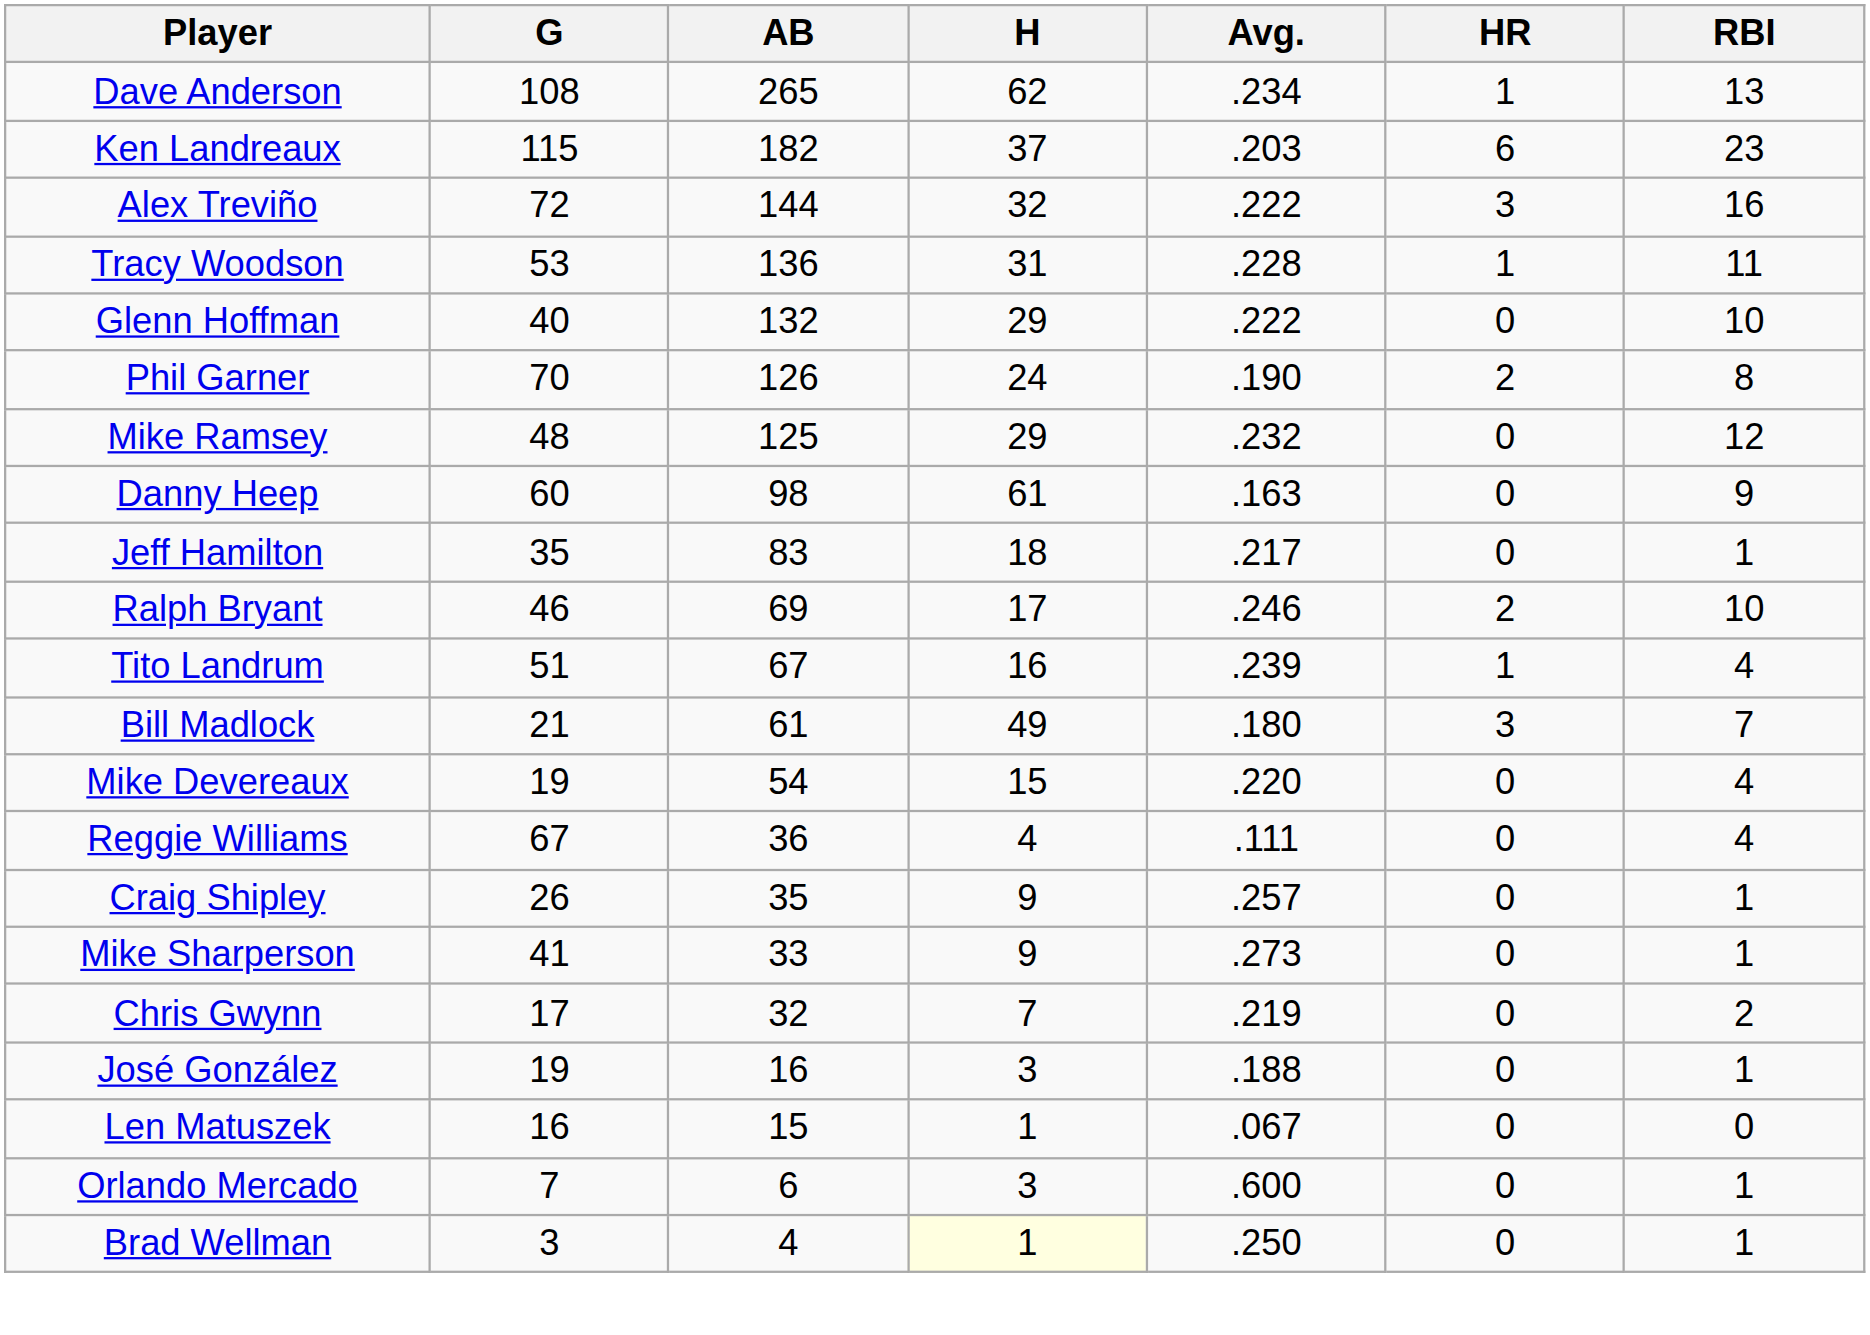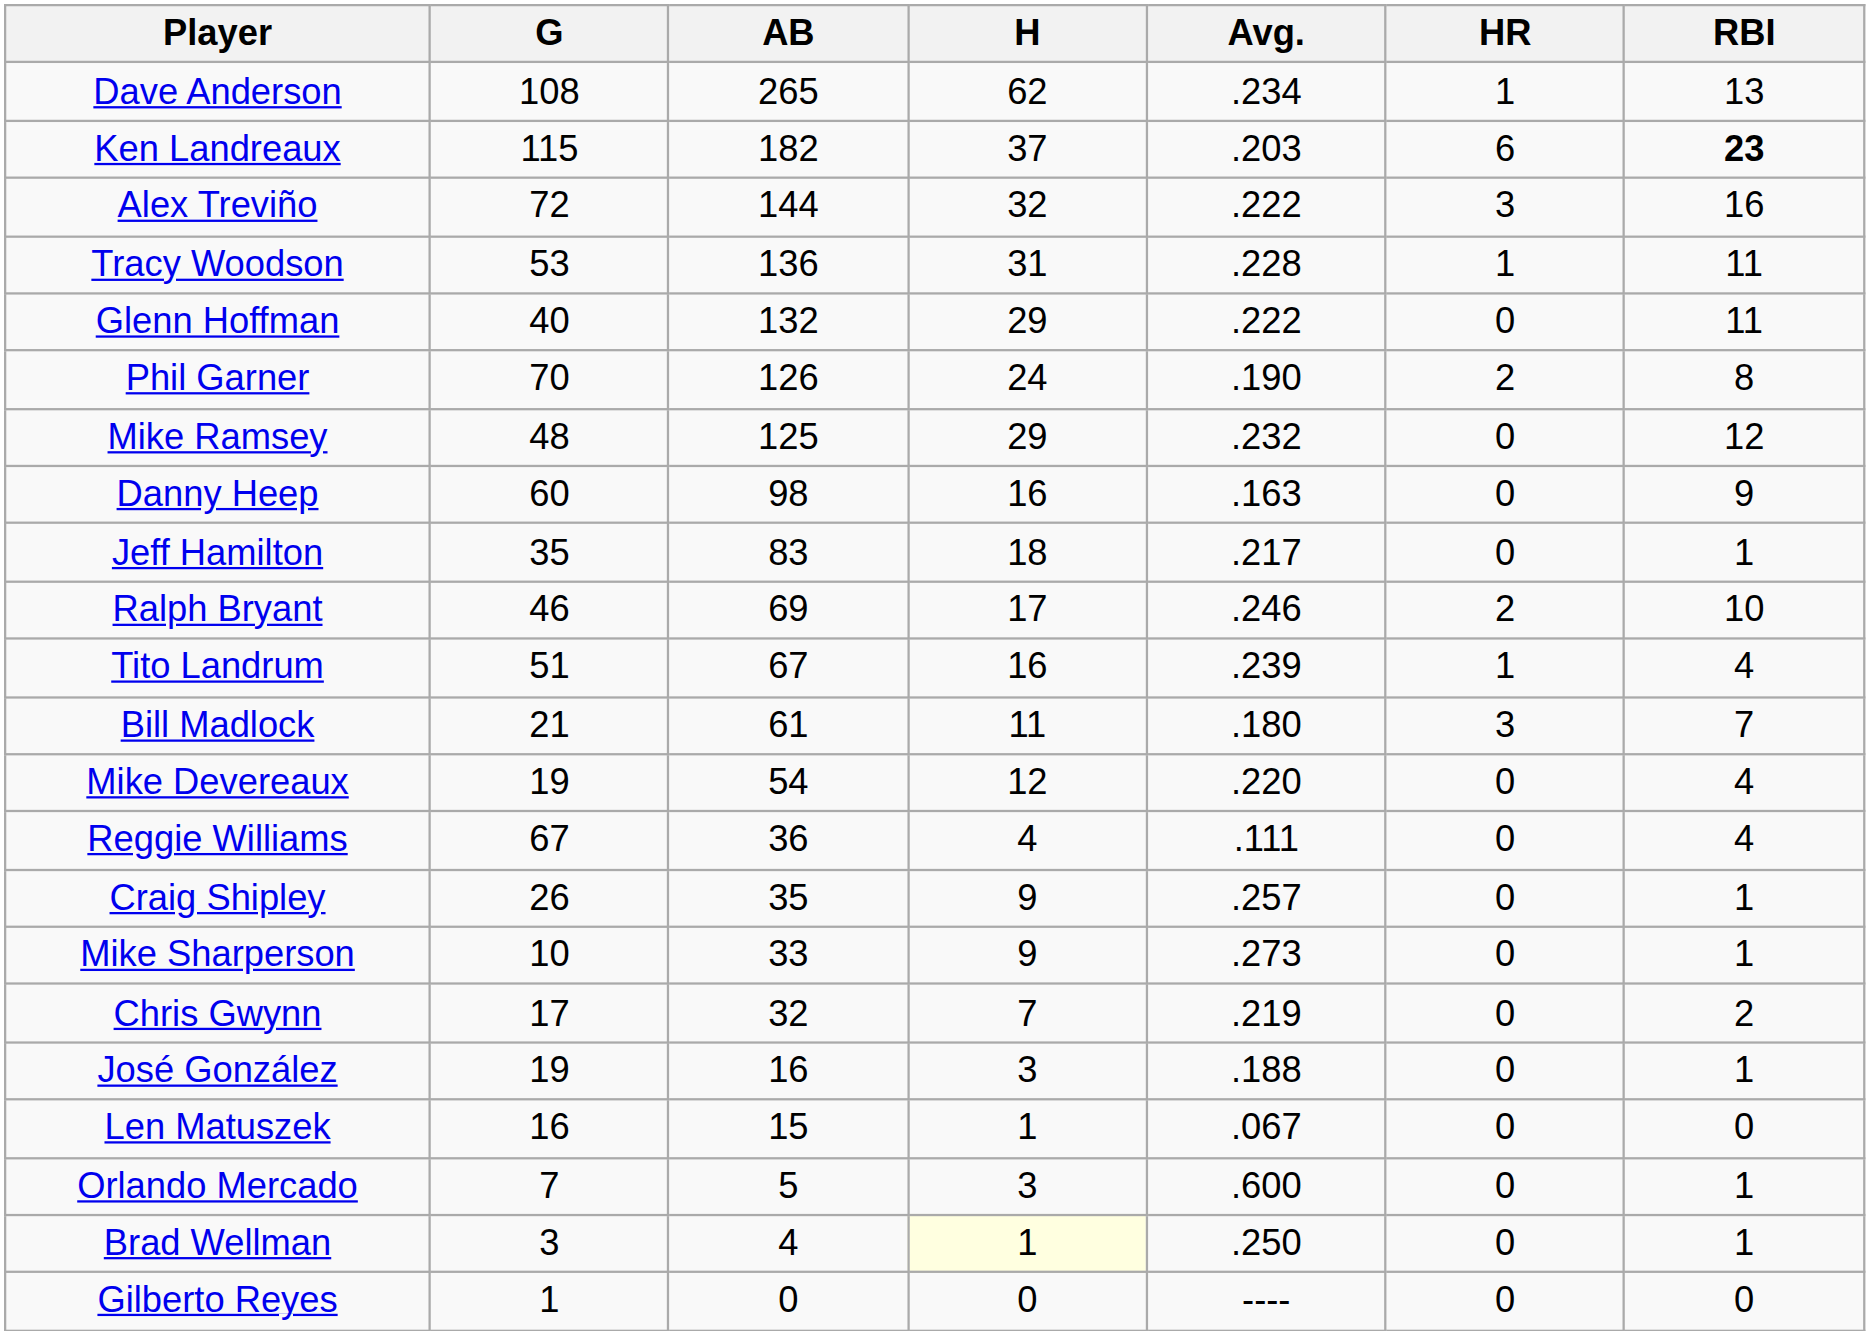Ken Landreaux | RBI: normal -> bold
Glenn Hoffman | RBI: 10 -> 11
Danny Heep | H: 61 -> 16
Bill Madlock | H: 49 -> 11
Mike Devereaux | H: 15 -> 12
Mike Sharperson | G: 41 -> 10
Orlando Mercado | AB: 6 -> 5
+ row: Gilberto Reyes | 1 | 0 | 0 | ---- | 0 | 0
